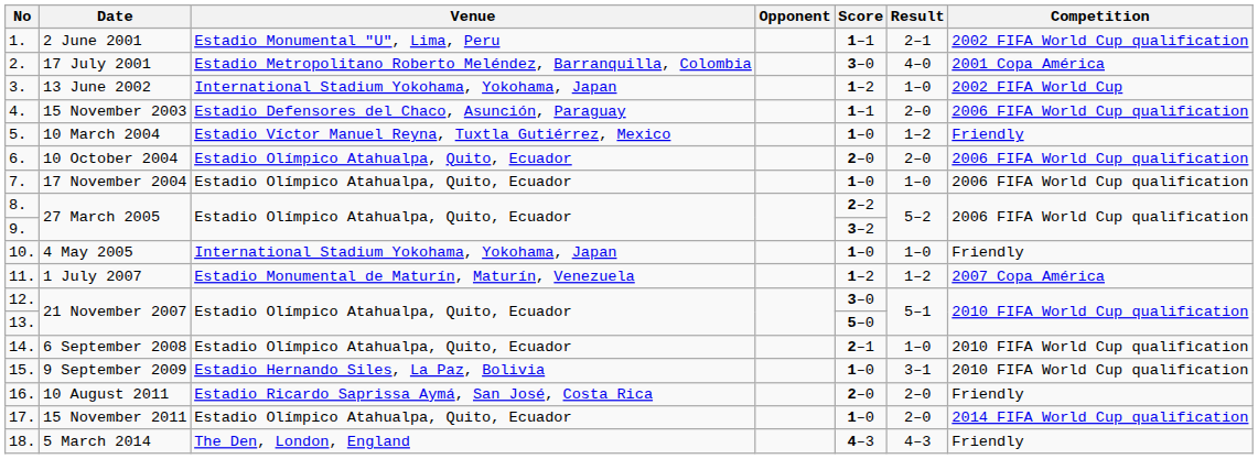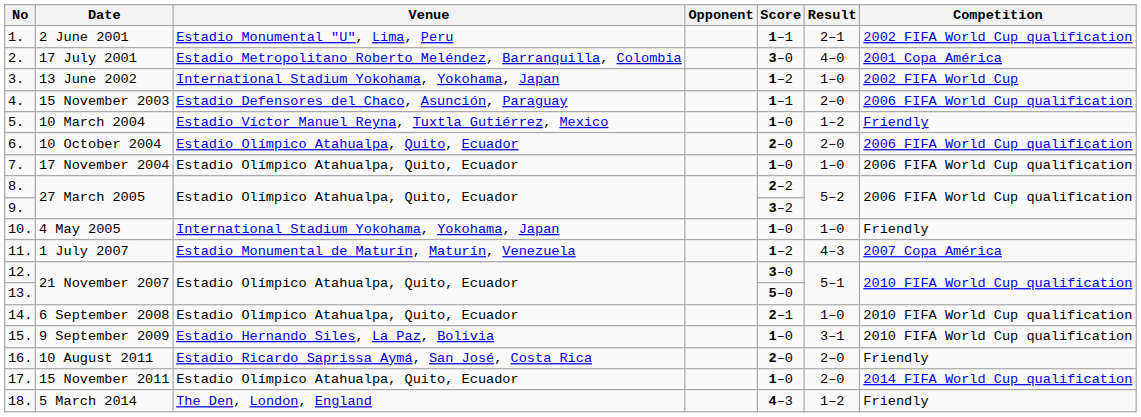11. | Result: 1–2 -> 4–3
18. | Result: 4–3 -> 1–2
